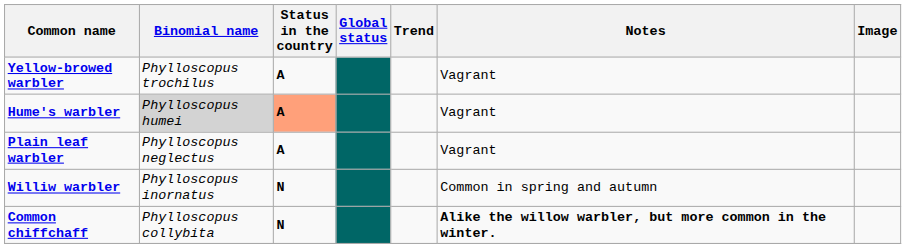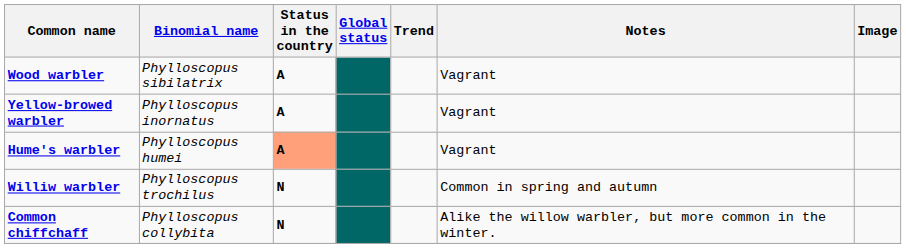+ row: Wood warbler | Phylloscopus sibilatrix | A | Vagrant
Yellow-browed warbler | Binomial name: Phylloscopus trochilus -> Phylloscopus inornatus
Hume's warbler | Binomial name: lightgrey background -> no background
- row: Plain leaf warbler | Phylloscopus neglectus | A | Vagrant
Williw warbler | Binomial name: Phylloscopus inornatus -> Phylloscopus trochilus
Common chiffchaff | Notes: bold -> normal
